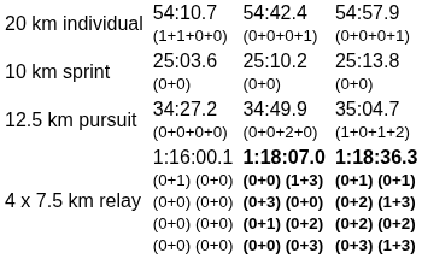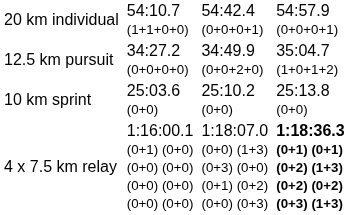rows swapped: 10 km sprint <-> 12.5 km pursuit
4 x 7.5 km relay | column 5: bold -> normal
